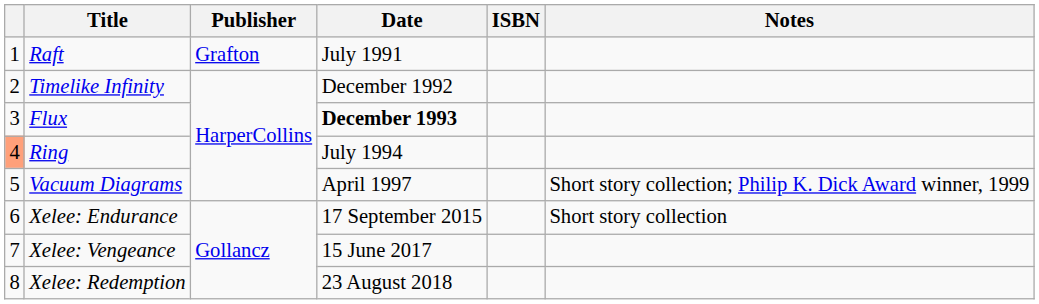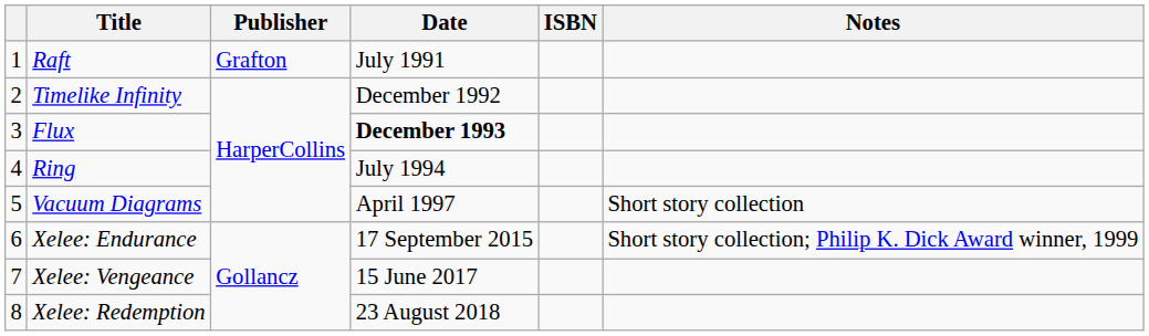Ring | column 1: lightsalmon background -> no background
Vacuum Diagrams | Notes: Short story collection; Philip K. Dick Award winner, 1999 -> Short story collection
Xelee: Endurance | Notes: Short story collection -> Short story collection; Philip K. Dick Award winner, 1999
